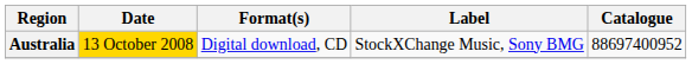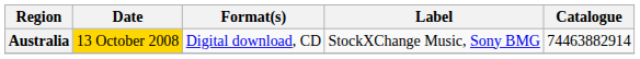Australia | Catalogue: 88697400952 -> 74463882914
